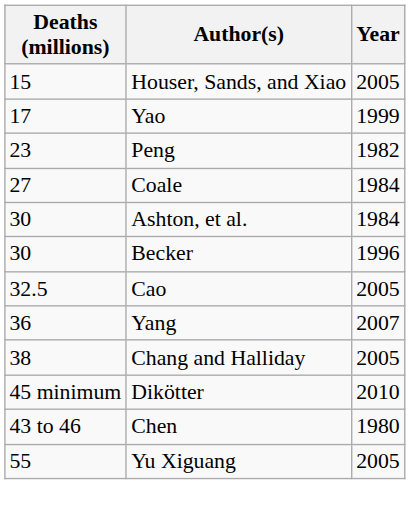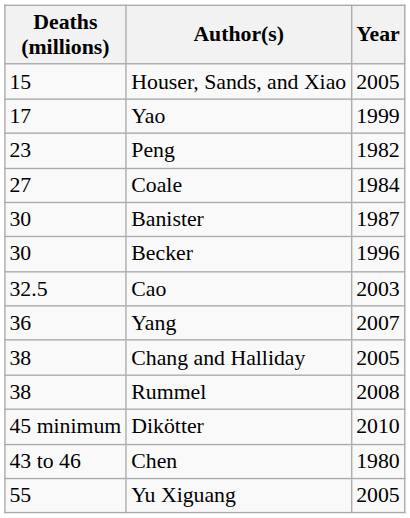- row: 30 | Ashton, et al. | 1984
+ row: 30 | Banister | 1987
Cao | Year: 2005 -> 2003
+ row: 38 | Rummel | 2008
